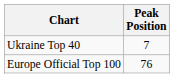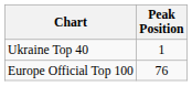Ukraine Top 40 | Peak Position: 7 -> 1
